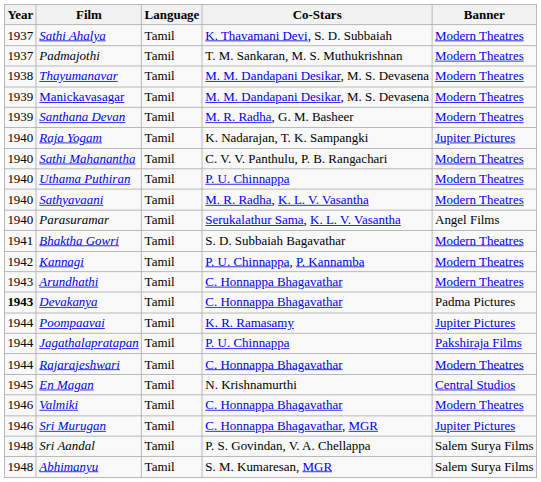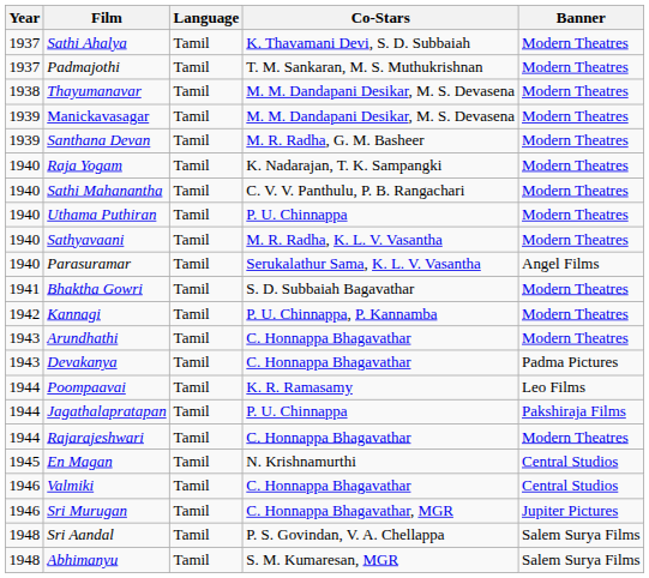Raja Yogam | Banner: Jupiter Pictures -> Modern Theatres
Devakanya | Year: bold -> normal
Poompaavai | Banner: Jupiter Pictures -> Leo Films
Valmiki | Banner: Modern Theatres -> Central Studios
